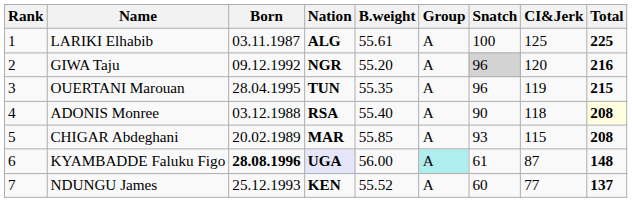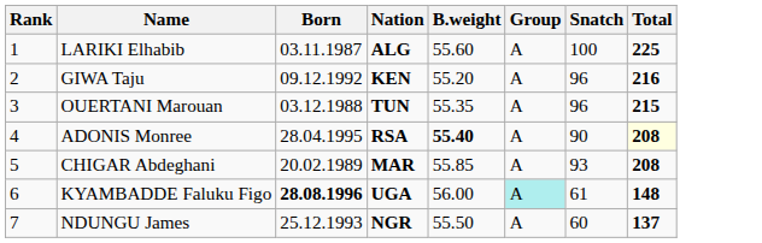- column: CI&Jerk | 125 | 120 | 119 | 118 | 115 | 87 | 77
LARIKI Elhabib | B.weight: 55.61 -> 55.60
GIWA Taju | Nation: NGR -> KEN
GIWA Taju | Snatch: lightgrey background -> no background
OUERTANI Marouan | Born: 28.04.1995 -> 03.12.1988
ADONIS Monree | Born: 03.12.1988 -> 28.04.1995
ADONIS Monree | B.weight: normal -> bold
KYAMBADDE Faluku Figo | Nation: lavender background -> no background
NDUNGU James | Nation: KEN -> NGR
NDUNGU James | B.weight: 55.52 -> 55.50
